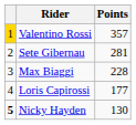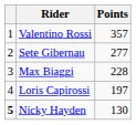Valentino Rossi | column 1: gold background -> no background
Sete Gibernau | Points: 281 -> 277
Loris Capirossi | Points: 177 -> 197
